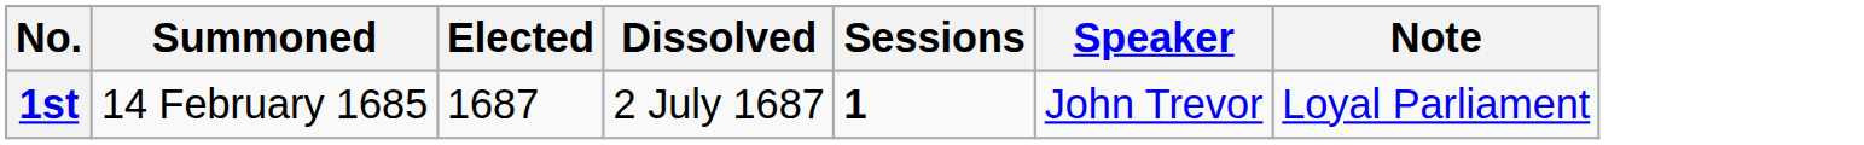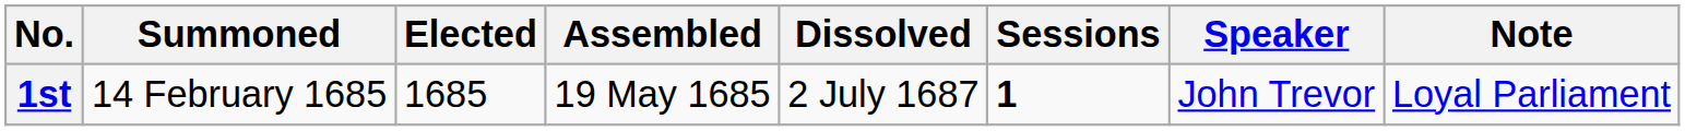+ column: Assembled | 19 May 1685
1st | Elected: 1687 -> 1685
